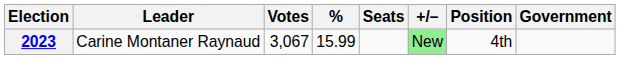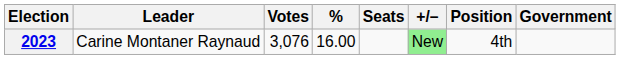2023 | Votes: 3,067 -> 3,076
2023 | %: 15.99 -> 16.00
